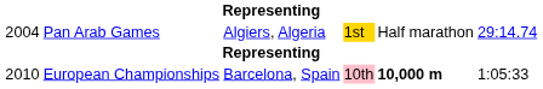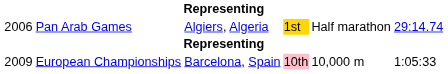Pan Arab Games | column 1: 2004 -> 2006
European Championships | column 1: 2010 -> 2009
European Championships | column 5: bold -> normal
